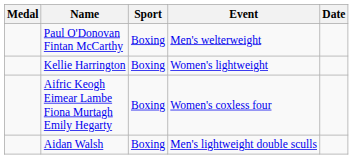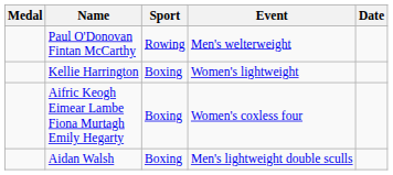Paul O'Donovan Fintan McCarthy | Sport: Boxing -> Rowing
